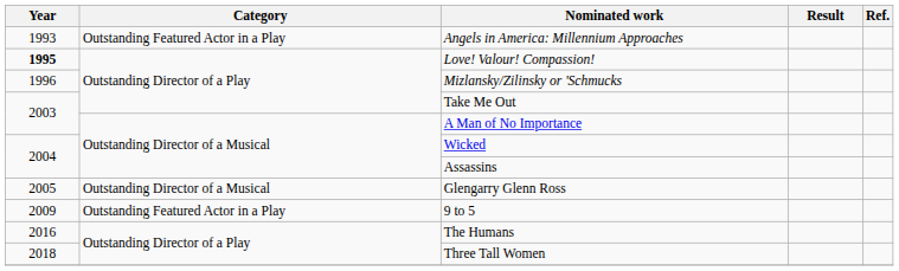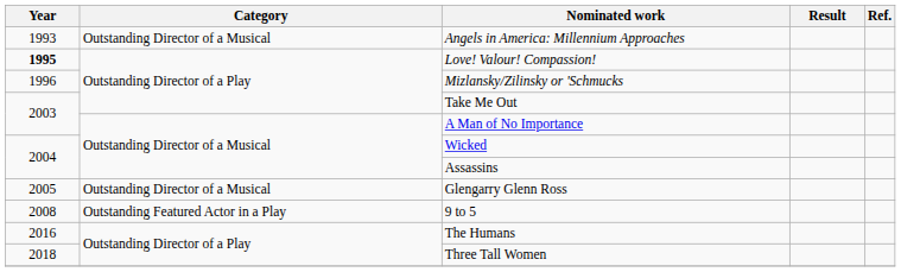Angels in America: Millennium Approaches | Category: Outstanding Featured Actor in a Play -> Outstanding Director of a Musical
9 to 5 | Year: 2009 -> 2008
